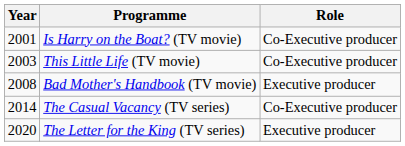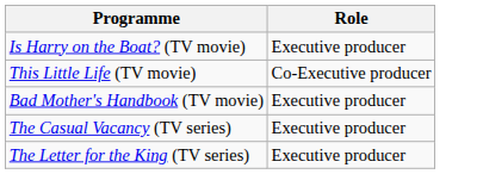- column: Year | 2001 | 2003 | 2008 | 2014 | 2020
Is Harry on the Boat? (TV movie) | Role: Co-Executive producer -> Executive producer
The Casual Vacancy (TV series) | Role: Co-Executive producer -> Executive producer
